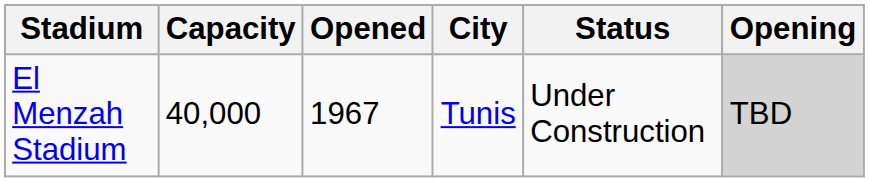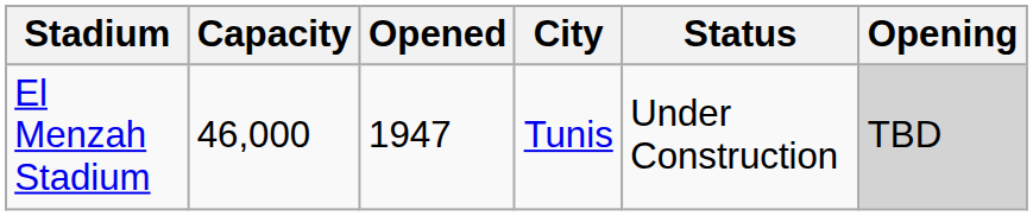El Menzah Stadium | Capacity: 40,000 -> 46,000
El Menzah Stadium | Opened: 1967 -> 1947
